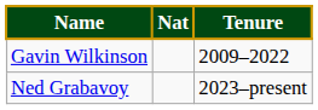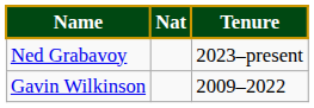rows swapped: Gavin Wilkinson <-> Ned Grabavoy
